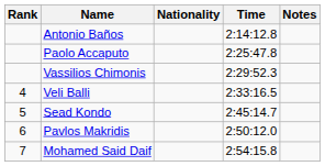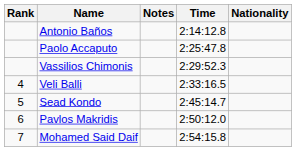columns swapped: Nationality <-> Notes
